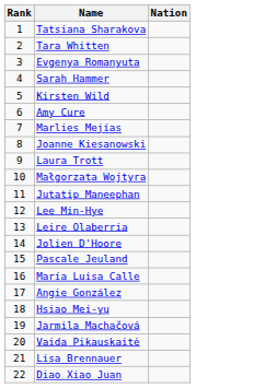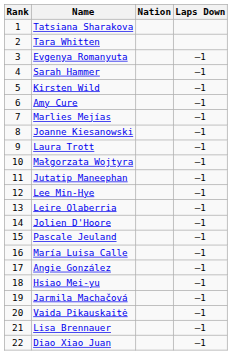+ column: Laps Down | –1 | –1 | –1 | –1 | –1 | –1 | –1 | –1 | –1 | –1 | –1 | –1 | –1 | –1 | –1 | –1 | –1 | –1 | –1 | –1
